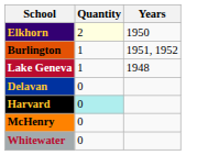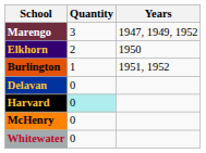+ row: Marengo | 3 | 1947, 1949, 1952
Elkhorn | Quantity: lightyellow background -> no background
- row: Lake Geneva | 1 | 1948
